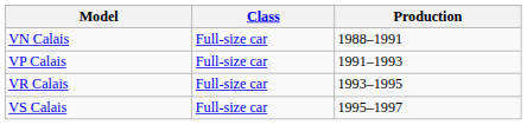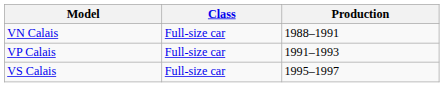- row: VR Calais | Full-size car | 1993–1995
